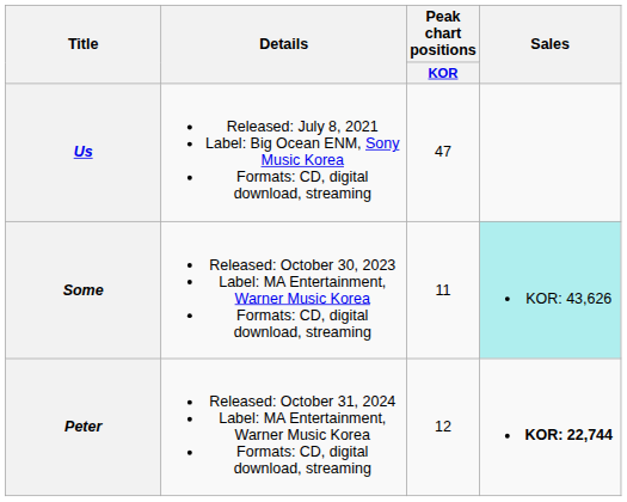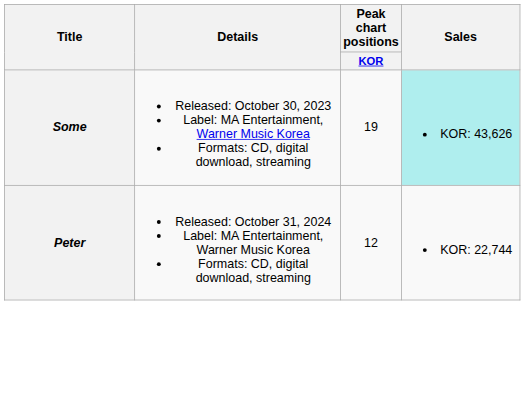- row: Us | Released: July 8, 2021 Label: Big Ocean ENM, Sony Music Korea Formats: CD, digital download, streaming | 47
Some | Peak chart positions / KOR: 11 -> 19
Peter | Sales: bold -> normal
